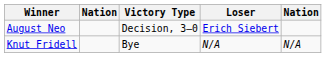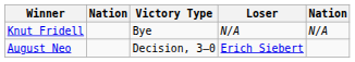rows swapped: August Neo <-> Knut Fridell
